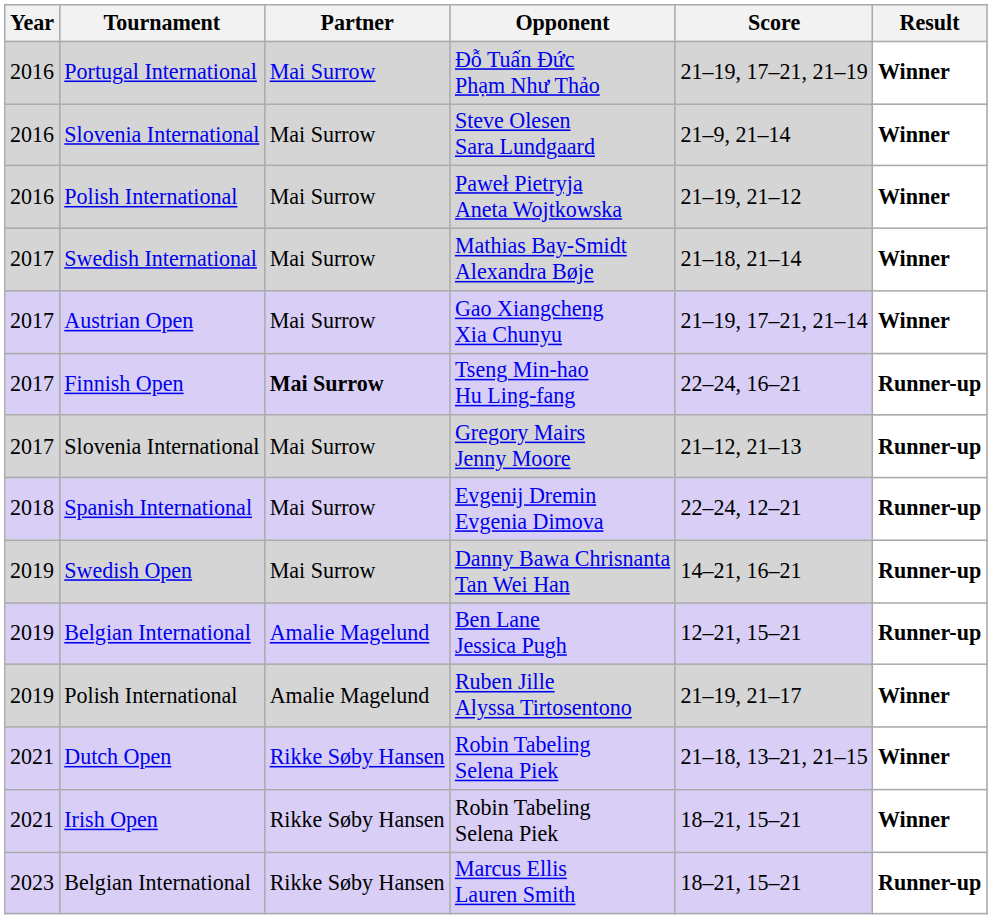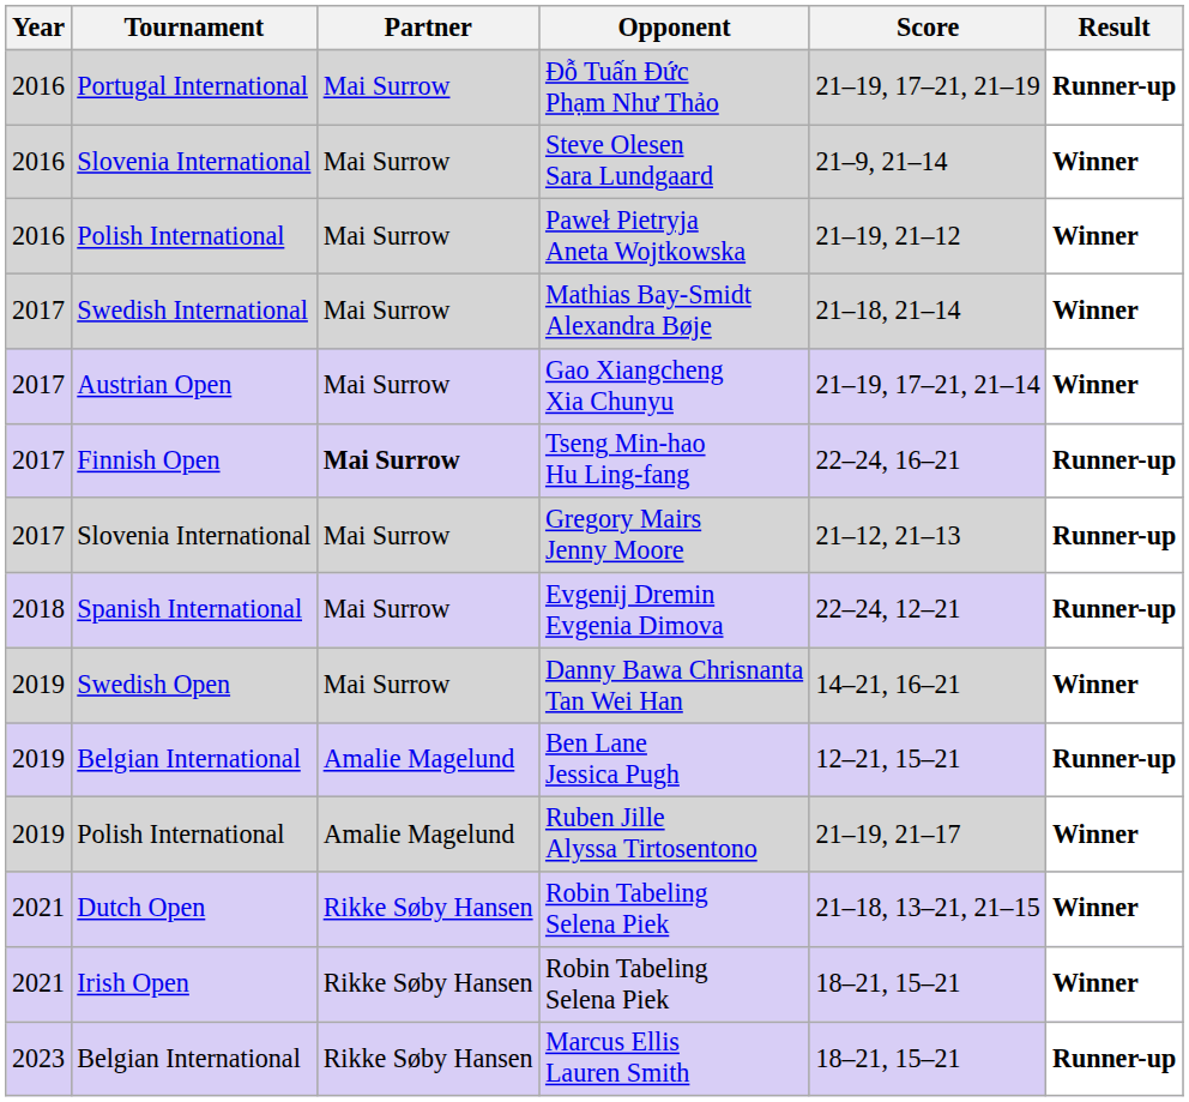Đỗ Tuấn Đức Phạm Như Thảo | Result: Winner -> Runner-up
Danny Bawa Chrisnanta Tan Wei Han | Result: Runner-up -> Winner
